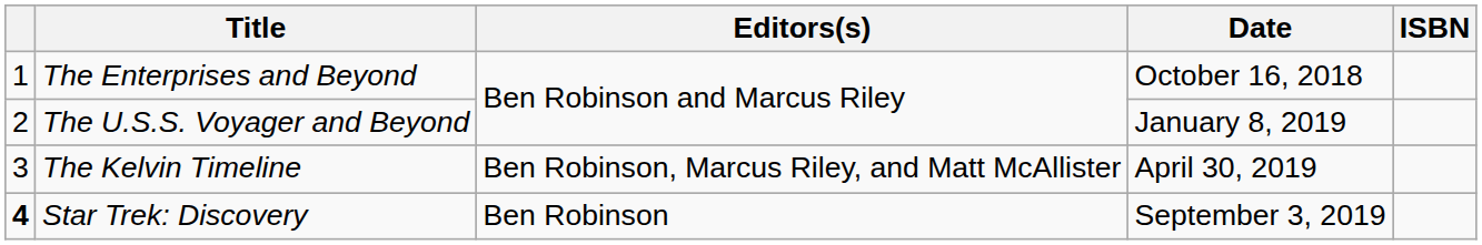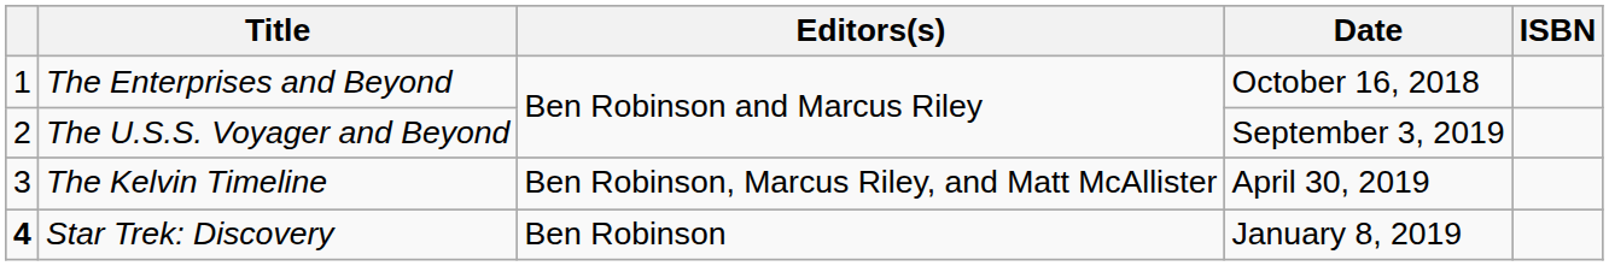The U.S.S. Voyager and Beyond | Date: January 8, 2019 -> September 3, 2019
Star Trek: Discovery | Date: September 3, 2019 -> January 8, 2019
